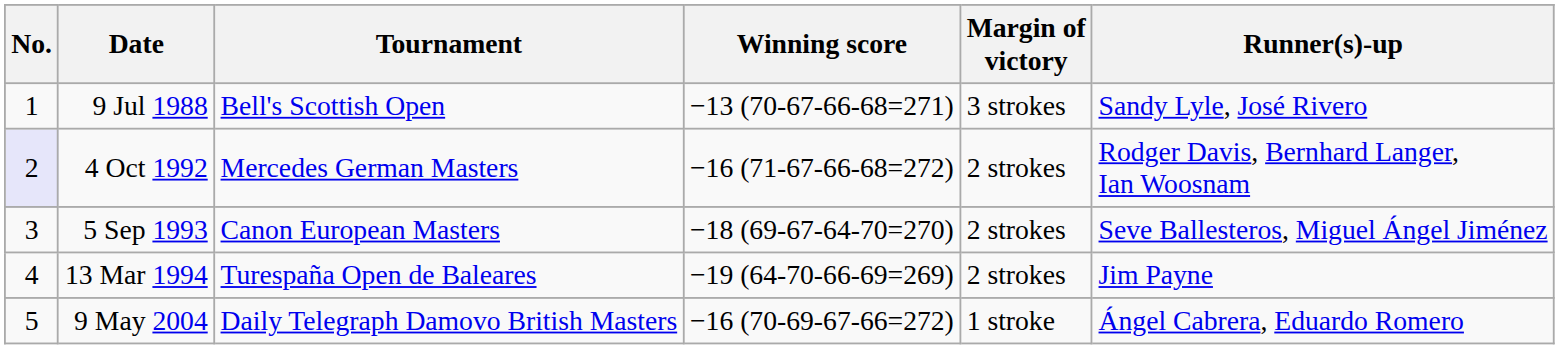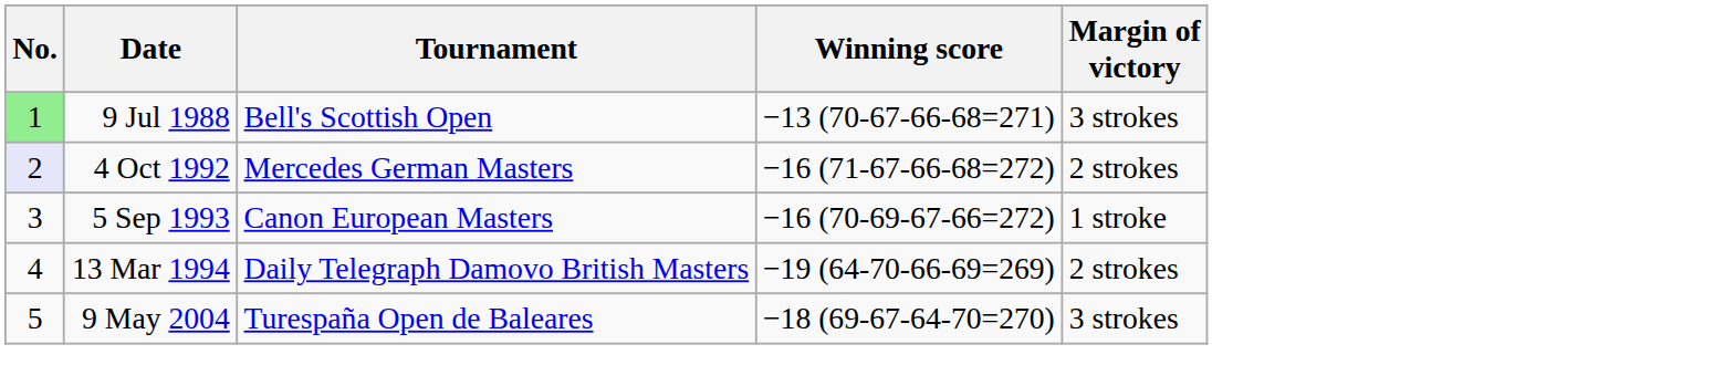- column: Runner(s)-up | Sandy Lyle, José Rivero | Rodger Davis, Bernhard Langer, Ian Woosnam | Seve Ballesteros, Miguel Ángel Jiménez | Jim Payne | Ángel Cabrera, Eduardo Romero
9 Jul 1988 | No.: no background -> lightgreen background
5 Sep 1993 | Winning score: −18 (69-67-64-70=270) -> −16 (70-69-67-66=272)
5 Sep 1993 | Margin of victory: 2 strokes -> 1 stroke
13 Mar 1994 | Tournament: Turespaña Open de Baleares -> Daily Telegraph Damovo British Masters
9 May 2004 | Tournament: Daily Telegraph Damovo British Masters -> Turespaña Open de Baleares
9 May 2004 | Winning score: −16 (70-69-67-66=272) -> −18 (69-67-64-70=270)
9 May 2004 | Margin of victory: 1 stroke -> 3 strokes
